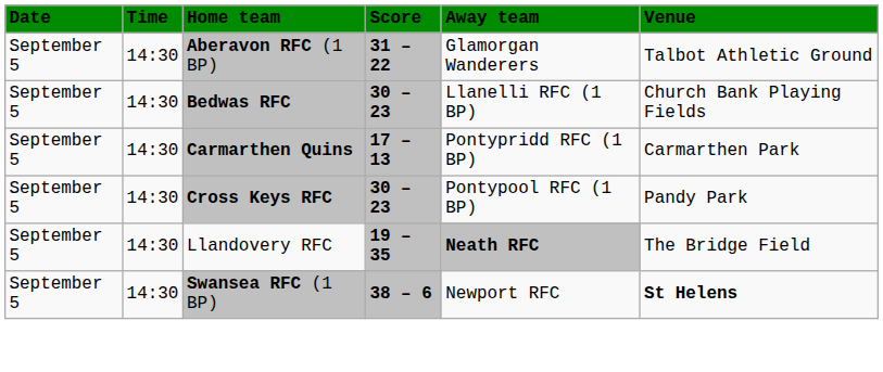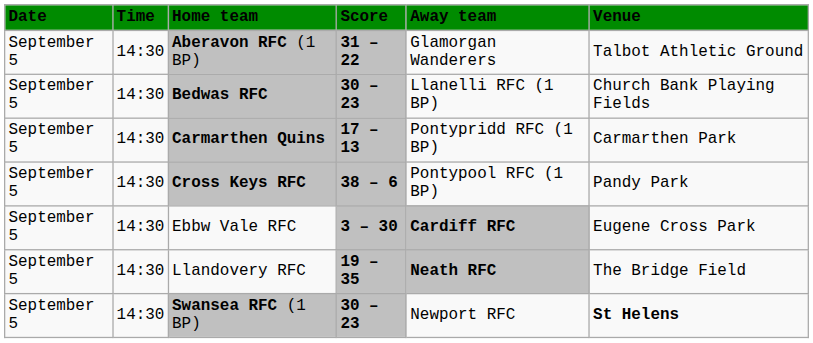Cross Keys RFC | Score: 30 – 23 -> 38 – 6
+ row: September 5 | 14:30 | Ebbw Vale RFC | 3 – 30 | Cardiff RFC | Eugene Cross Park
Swansea RFC (1 BP) | Score: 38 – 6 -> 30 – 23
